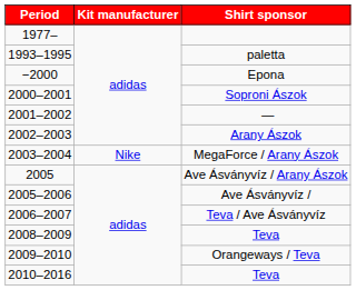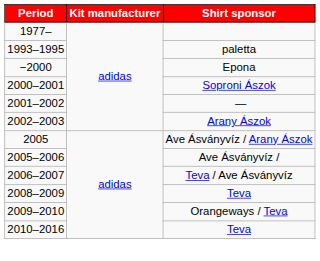- row: 2003–2004 | Nike | MegaForce / Arany Ászok
